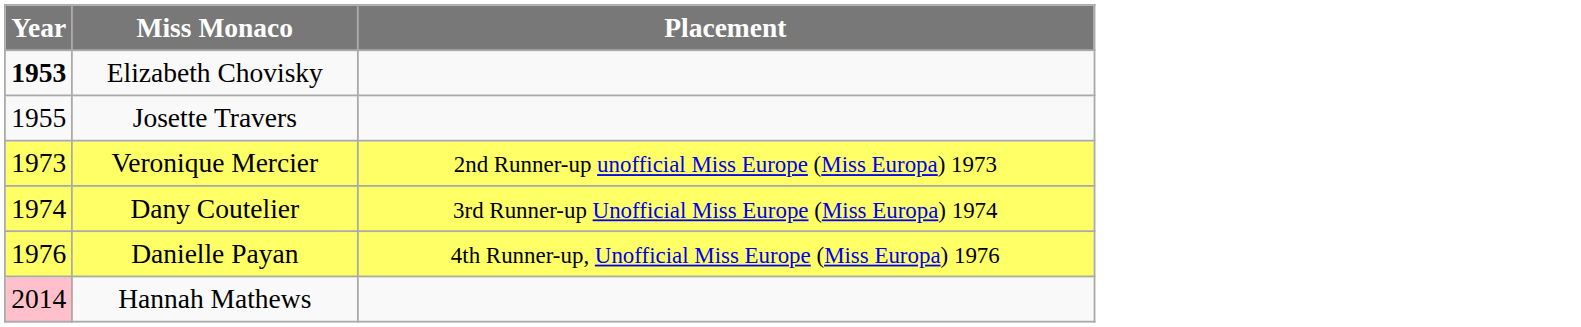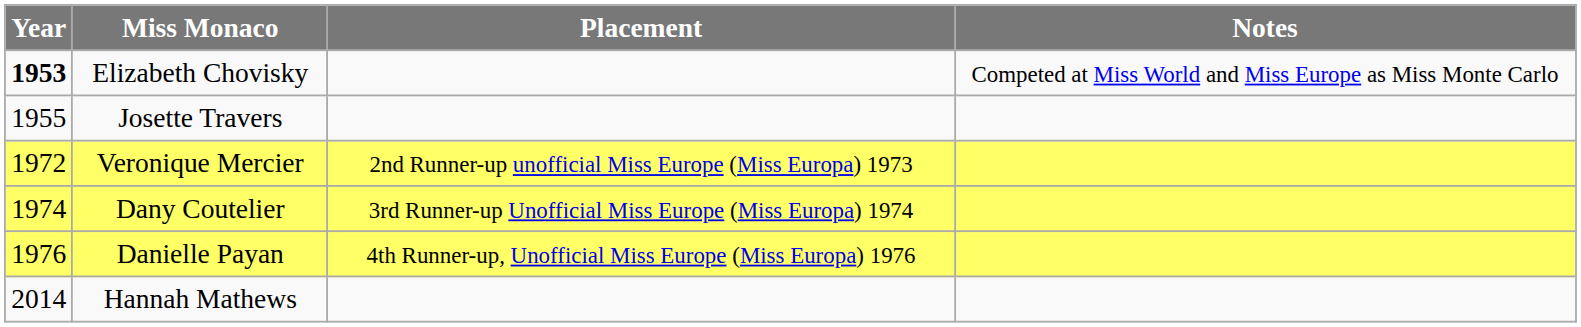+ column: Notes | Competed at Miss World and Miss Europe as Miss Monte Carlo
Veronique Mercier | Year: 1973 -> 1972
Hannah Mathews | Year: pink background -> no background
